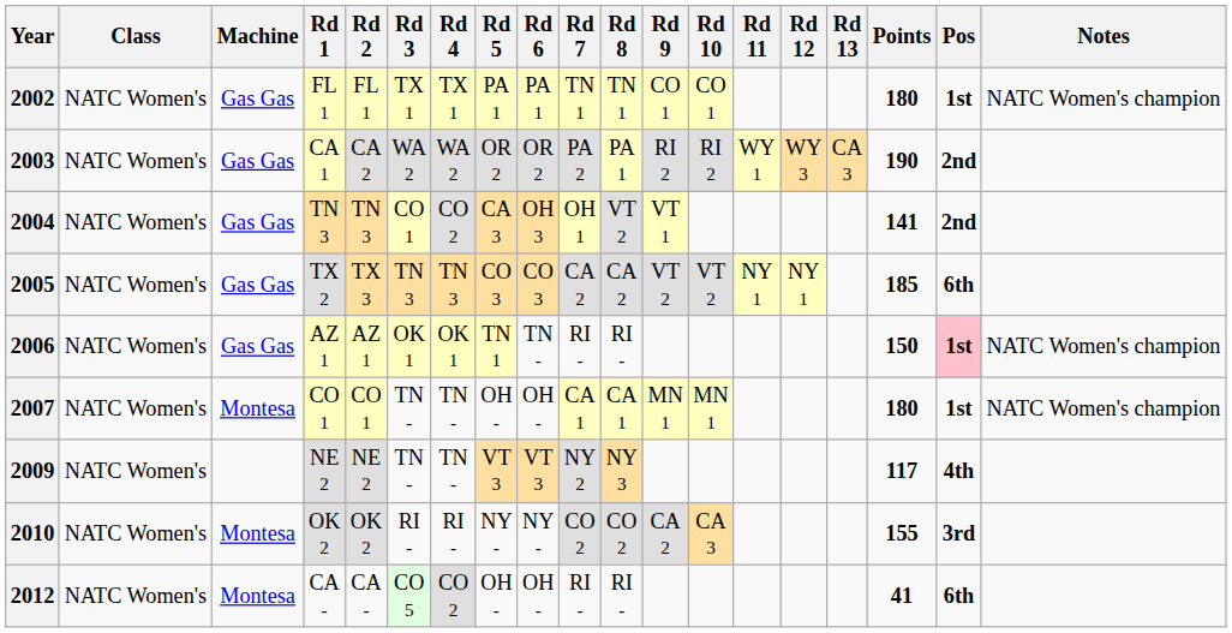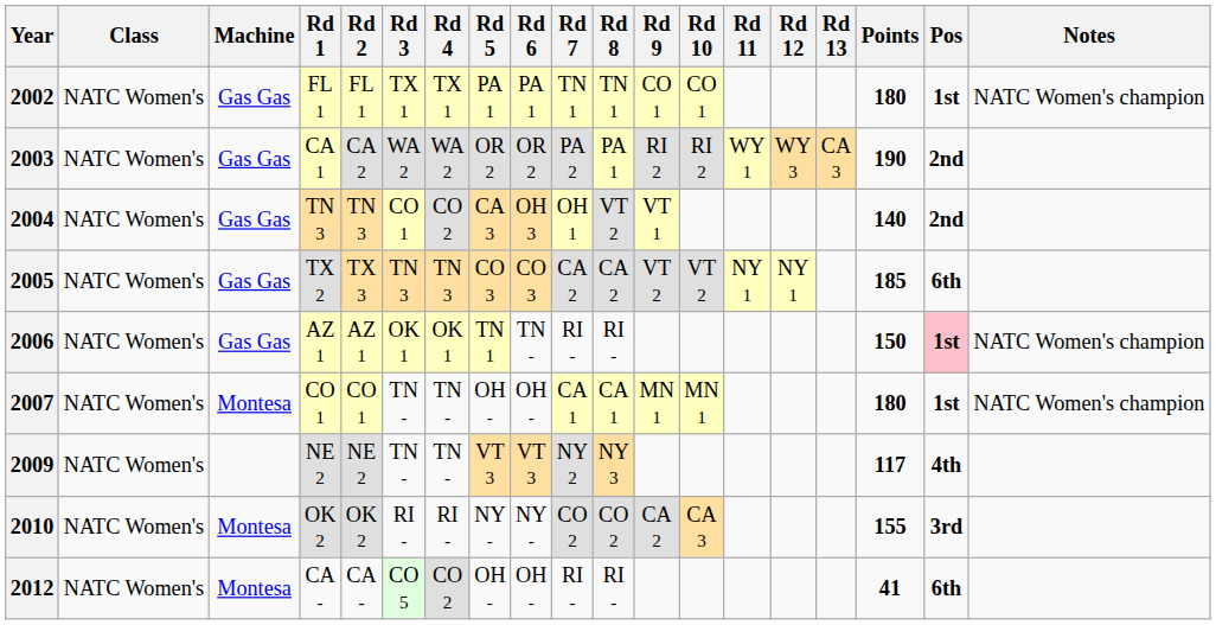2004 | Points: 141 -> 140
